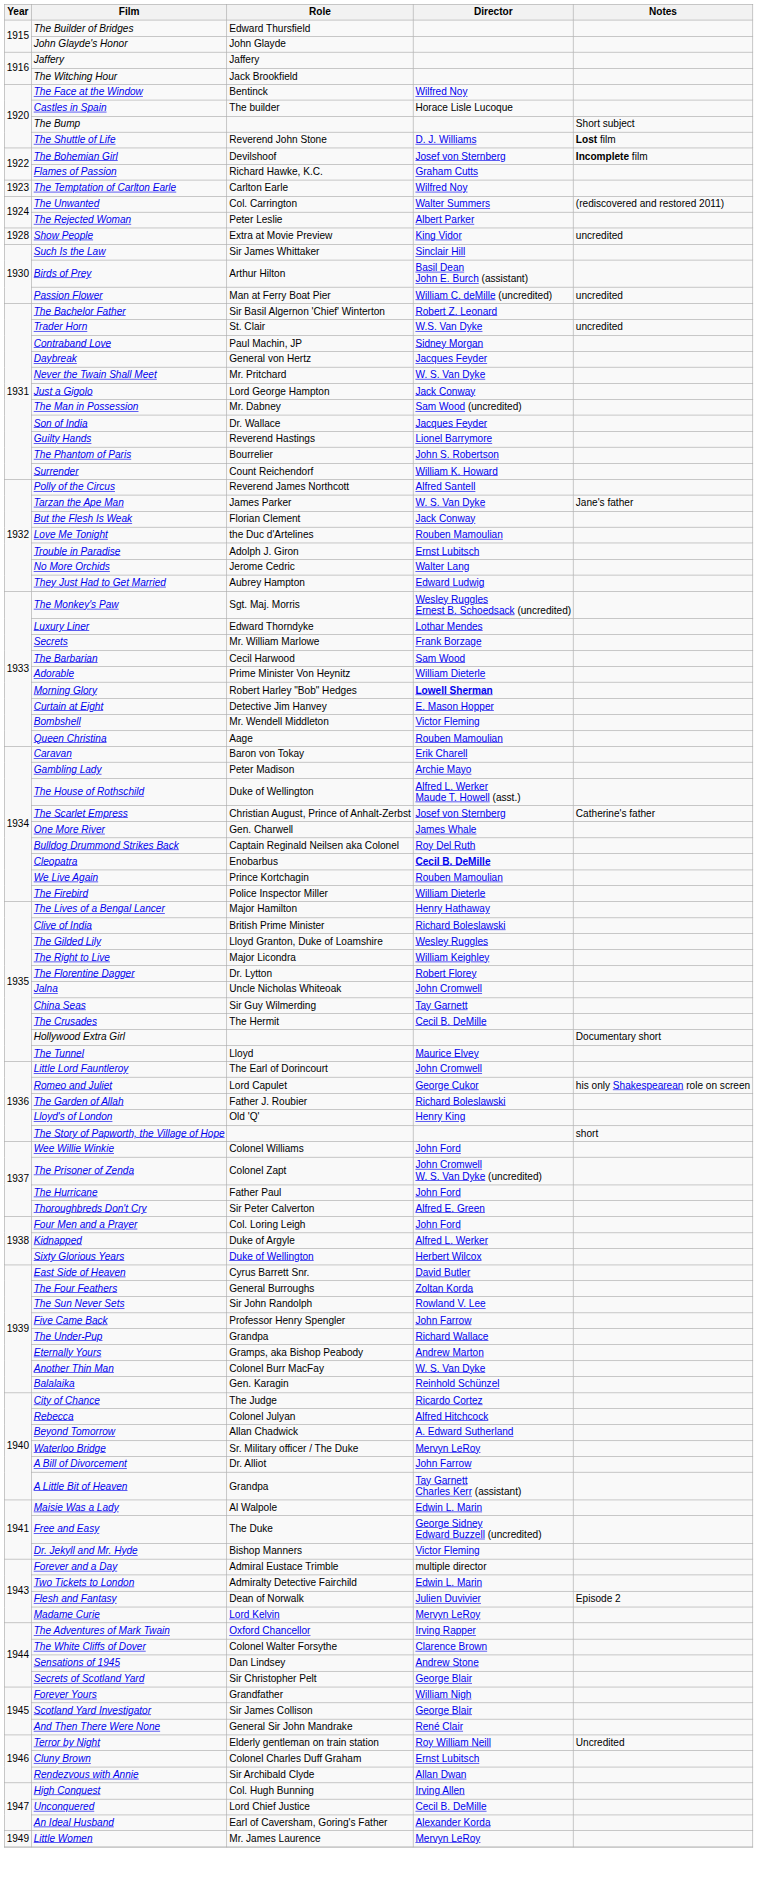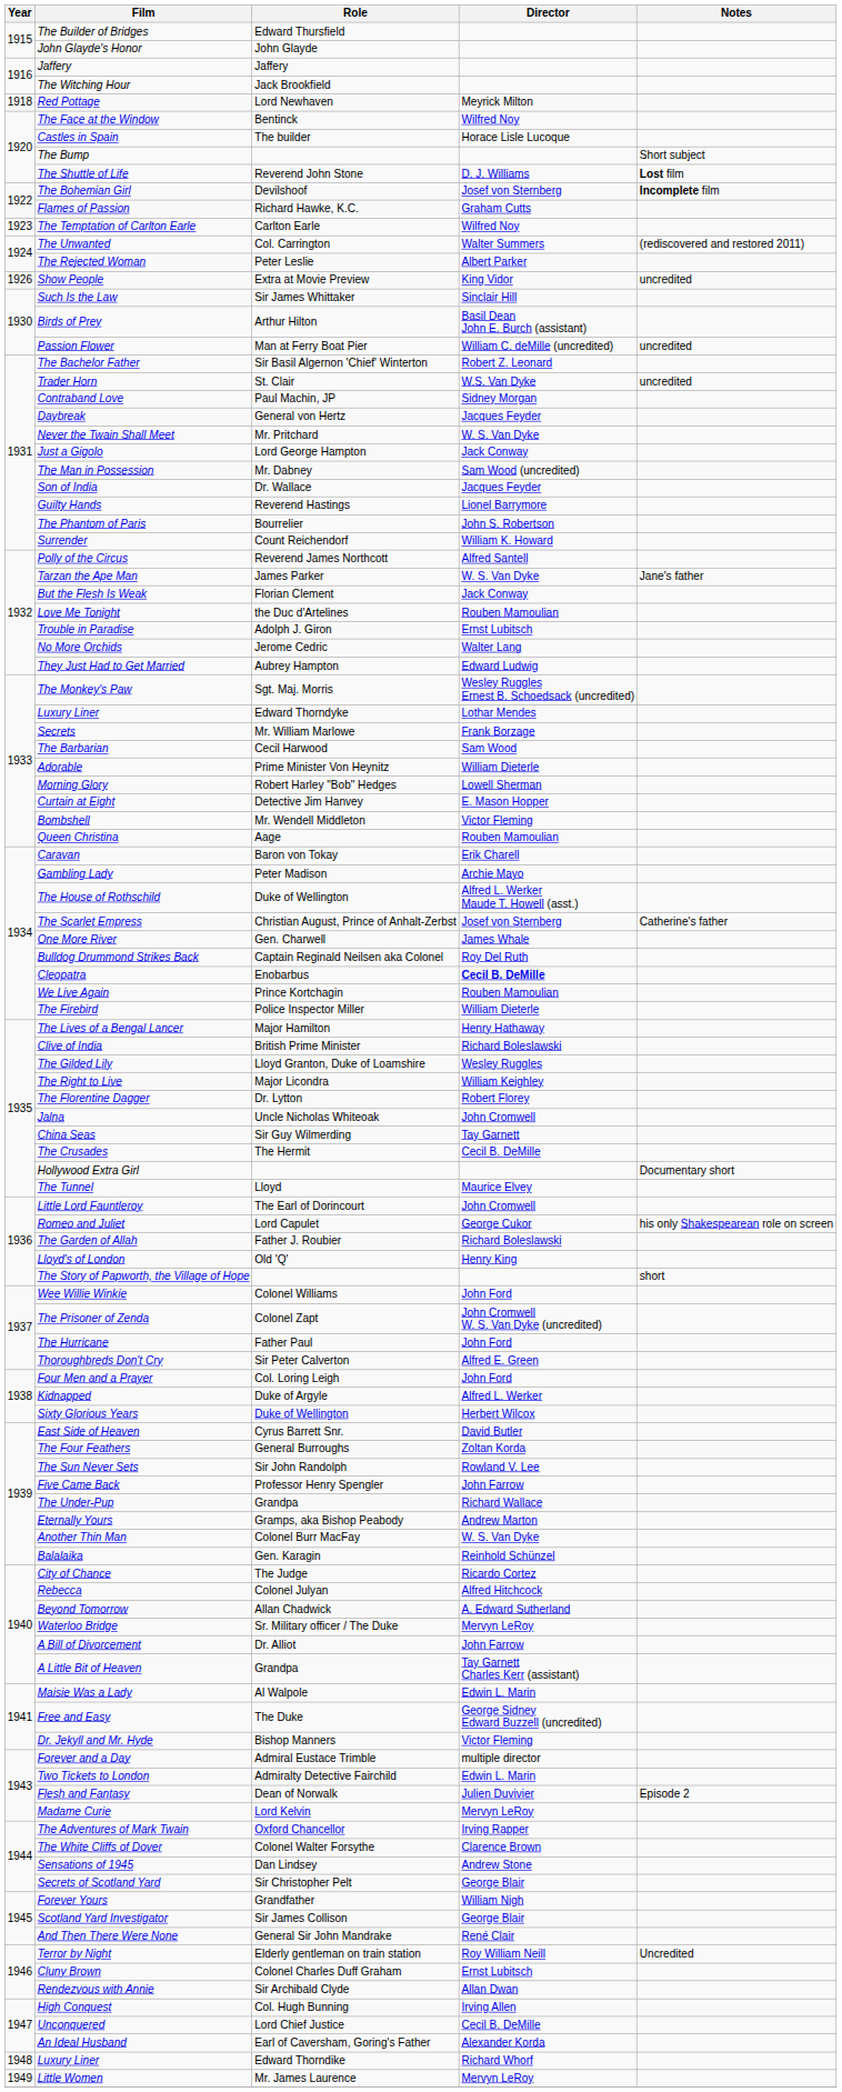+ row: 1918 | Red Pottage | Lord Newhaven | Meyrick Milton
Show People | Year: 1928 -> 1926
Morning Glory | Director: bold -> normal
+ row: 1948 | Luxury Liner | Edward Thorndike | Richard Whorf
